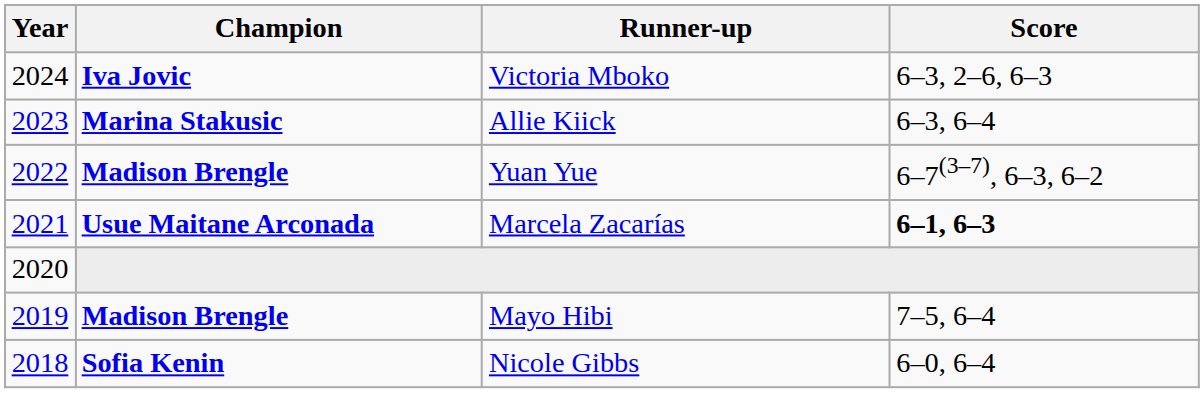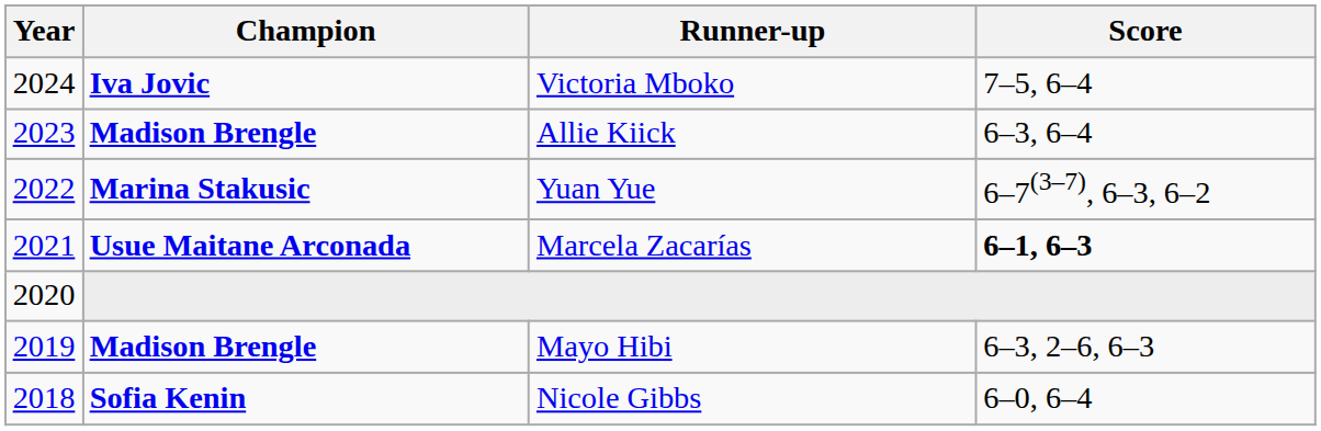Victoria Mboko | Score: 6–3, 2–6, 6–3 -> 7–5, 6–4
Allie Kiick | Champion: Marina Stakusic -> Madison Brengle
Yuan Yue | Champion: Madison Brengle -> Marina Stakusic
Mayo Hibi | Score: 7–5, 6–4 -> 6–3, 2–6, 6–3
